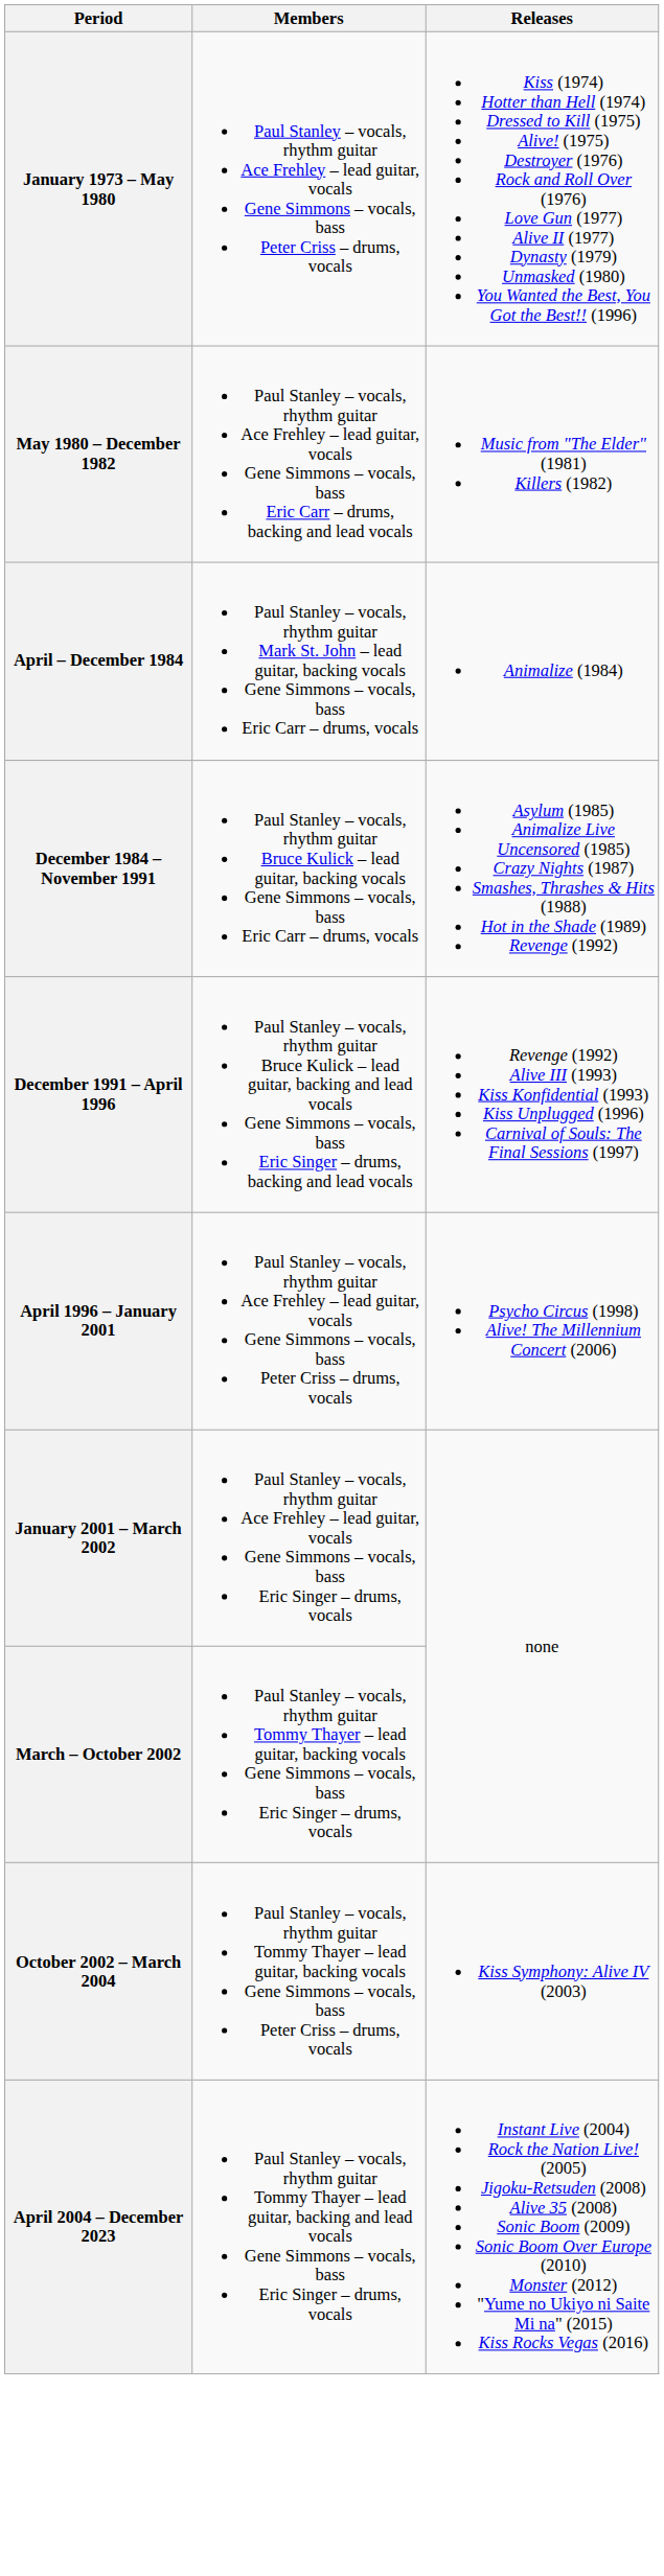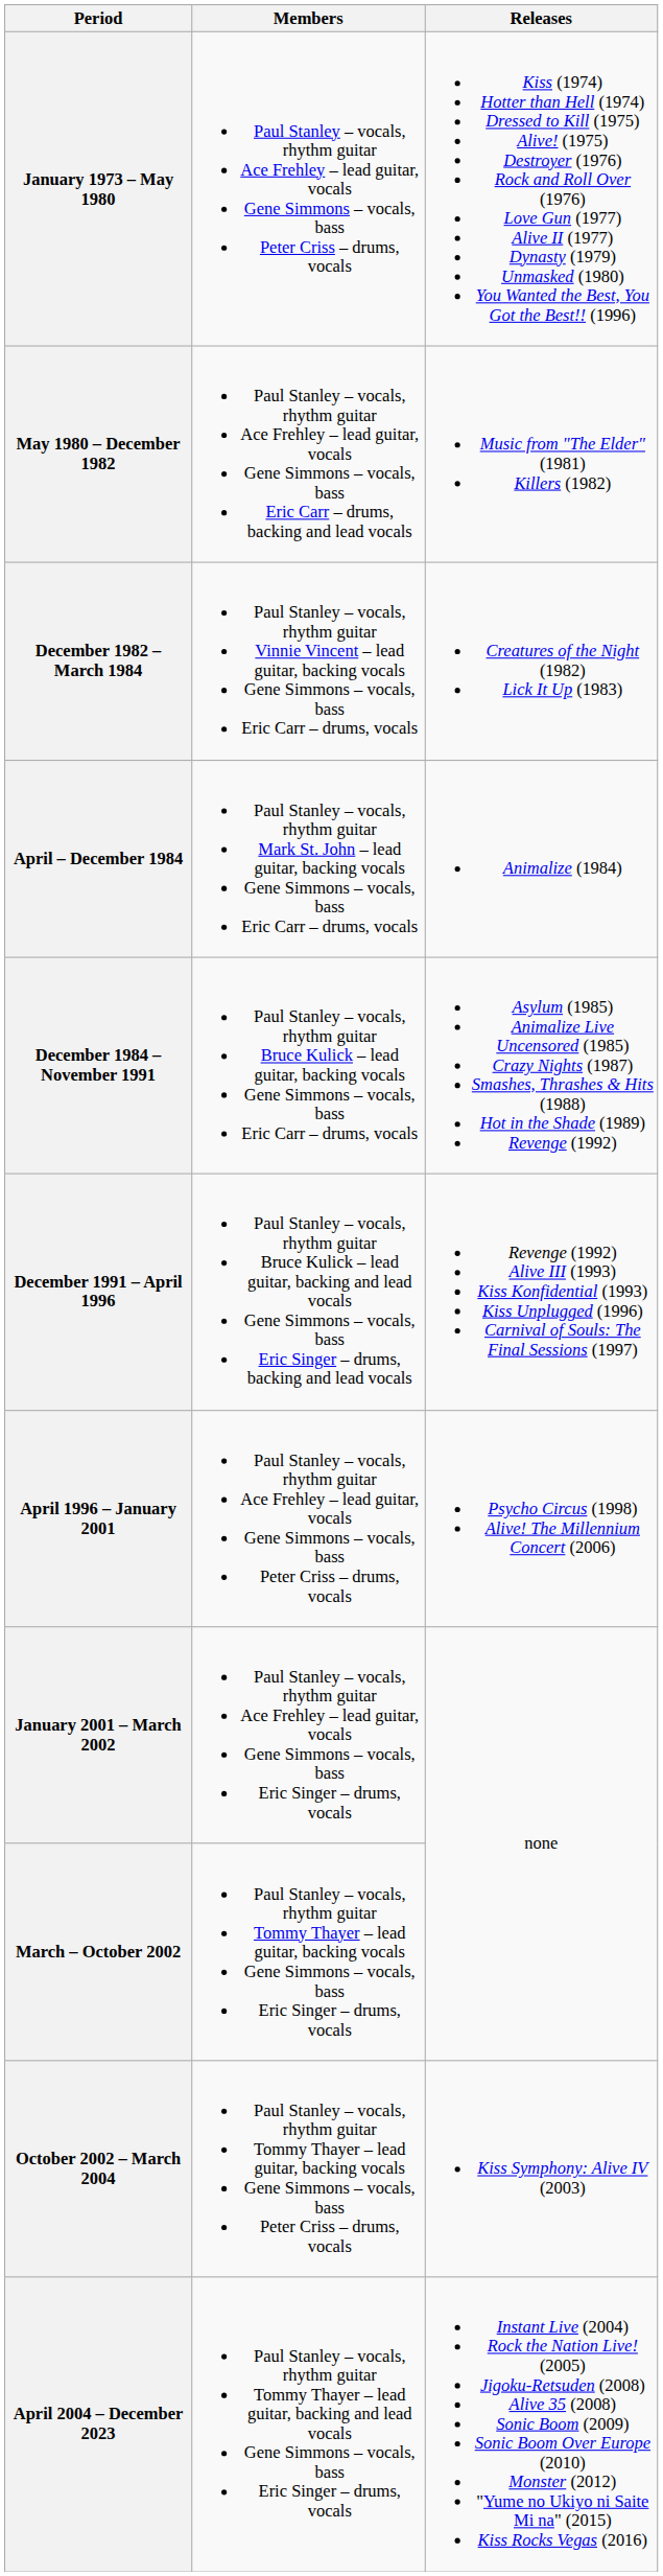+ row: December 1982 – March 1984 | Paul Stanley – vocals, rhythm guitar Vinnie Vincent – lead guitar, backing vocals Gene Simmons – vocals, bass Eric Carr – drums, vocals | Creatures of the Night (1982) Lick It Up (1983)
